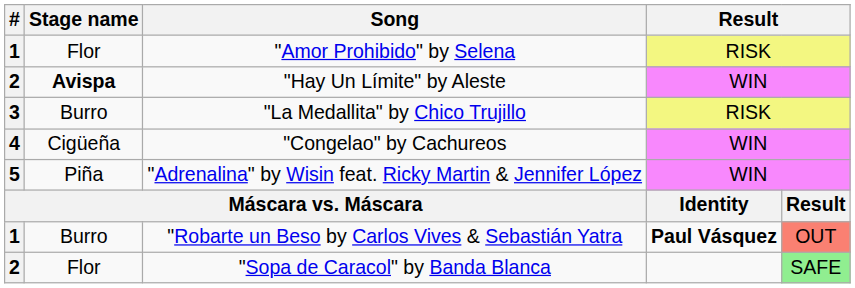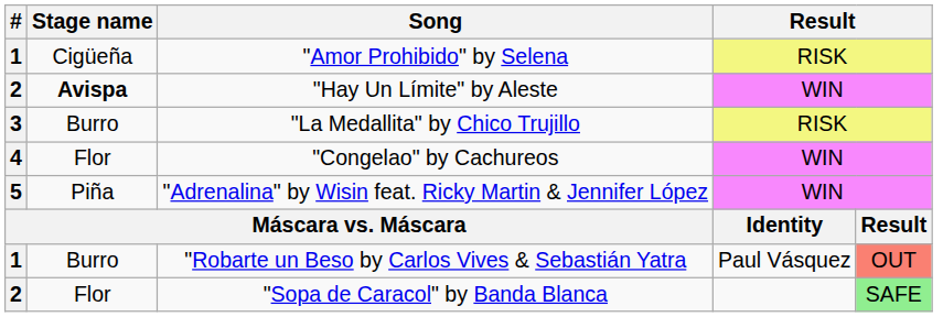"Amor Prohibido" by Selena | Stage name: Flor -> Cigüeña
"Congelao" by Cachureos | Stage name: Cigüeña -> Flor
"Robarte un Beso by Carlos Vives & Sebastián Yatra | column 4: bold -> normal
